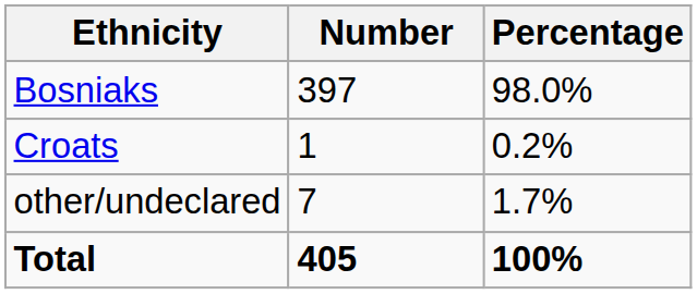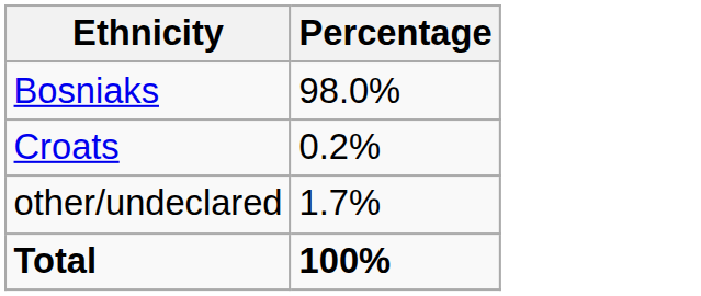- column: Number | 397 | 1 | 7 | 405
